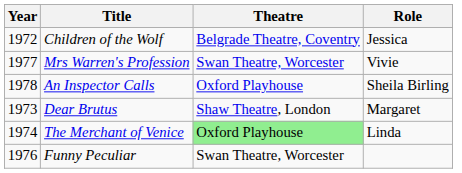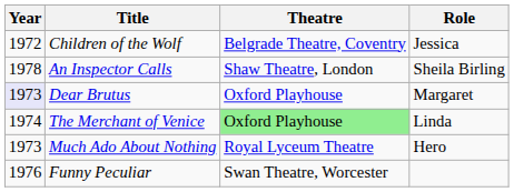- row: 1977 | Mrs Warren's Profession | Swan Theatre, Worcester | Vivie
An Inspector Calls | Theatre: Oxford Playhouse -> Shaw Theatre, London
Dear Brutus | Year: no background -> lavender background
Dear Brutus | Theatre: Shaw Theatre, London -> Oxford Playhouse
+ row: 1973 | Much Ado About Nothing | Royal Lyceum Theatre | Hero
